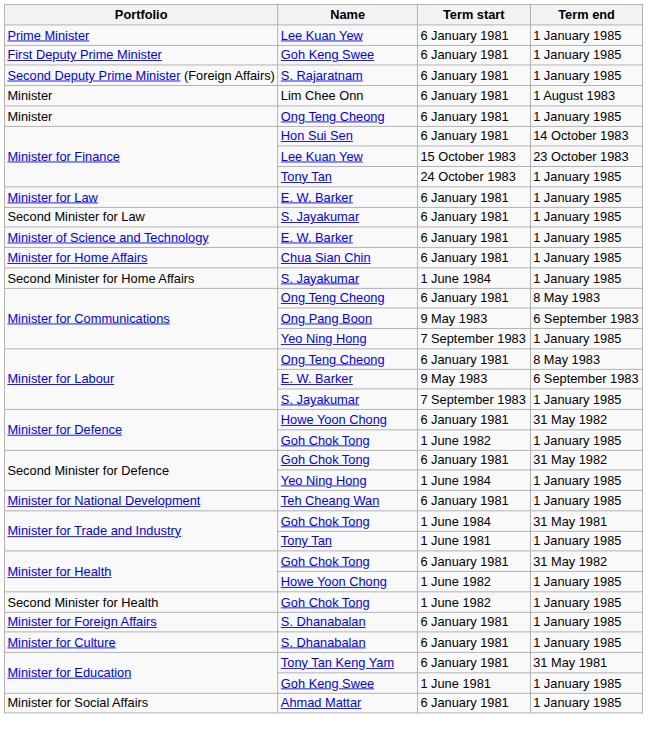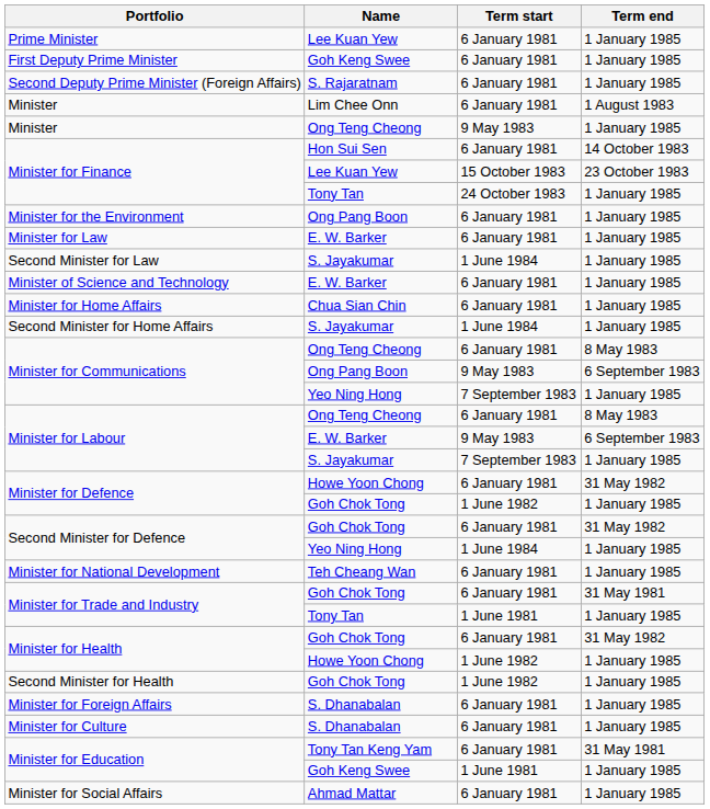Minister / Ong Teng Cheong | Term start: 6 January 1981 -> 9 May 1983
+ row: Minister for the Environment | Ong Pang Boon | 6 January 1981 | 1 January 1985
Second Minister for Law | Term start: 6 January 1981 -> 1 June 1984
Minister for Trade and Industry / Goh Chok Tong | Term start: 1 June 1984 -> 6 January 1981
